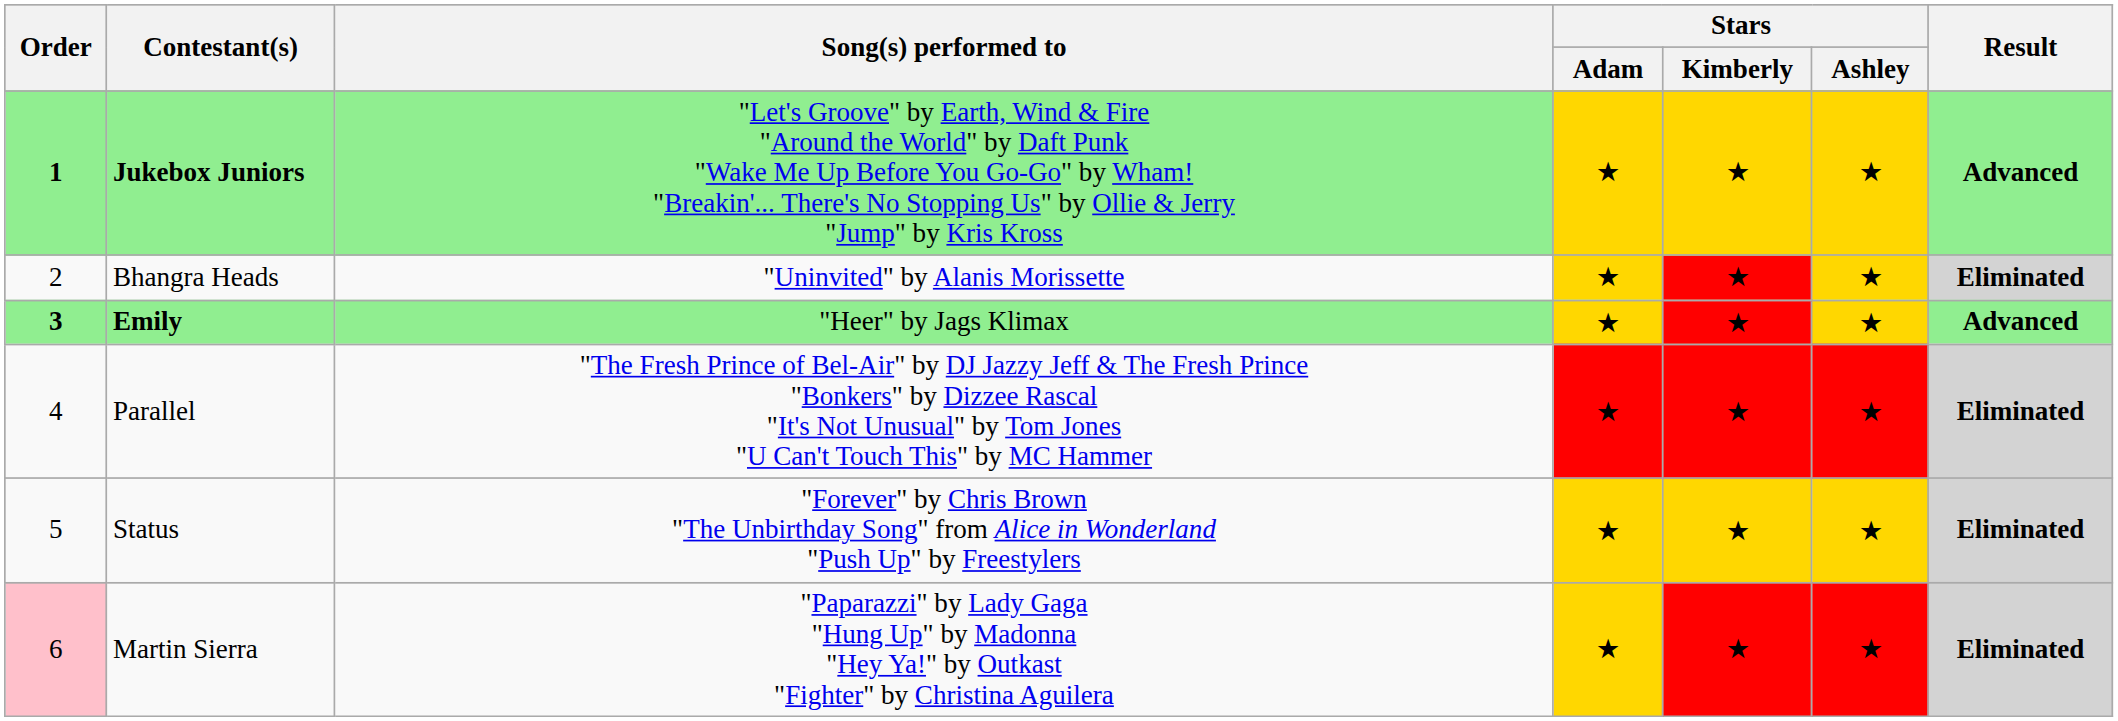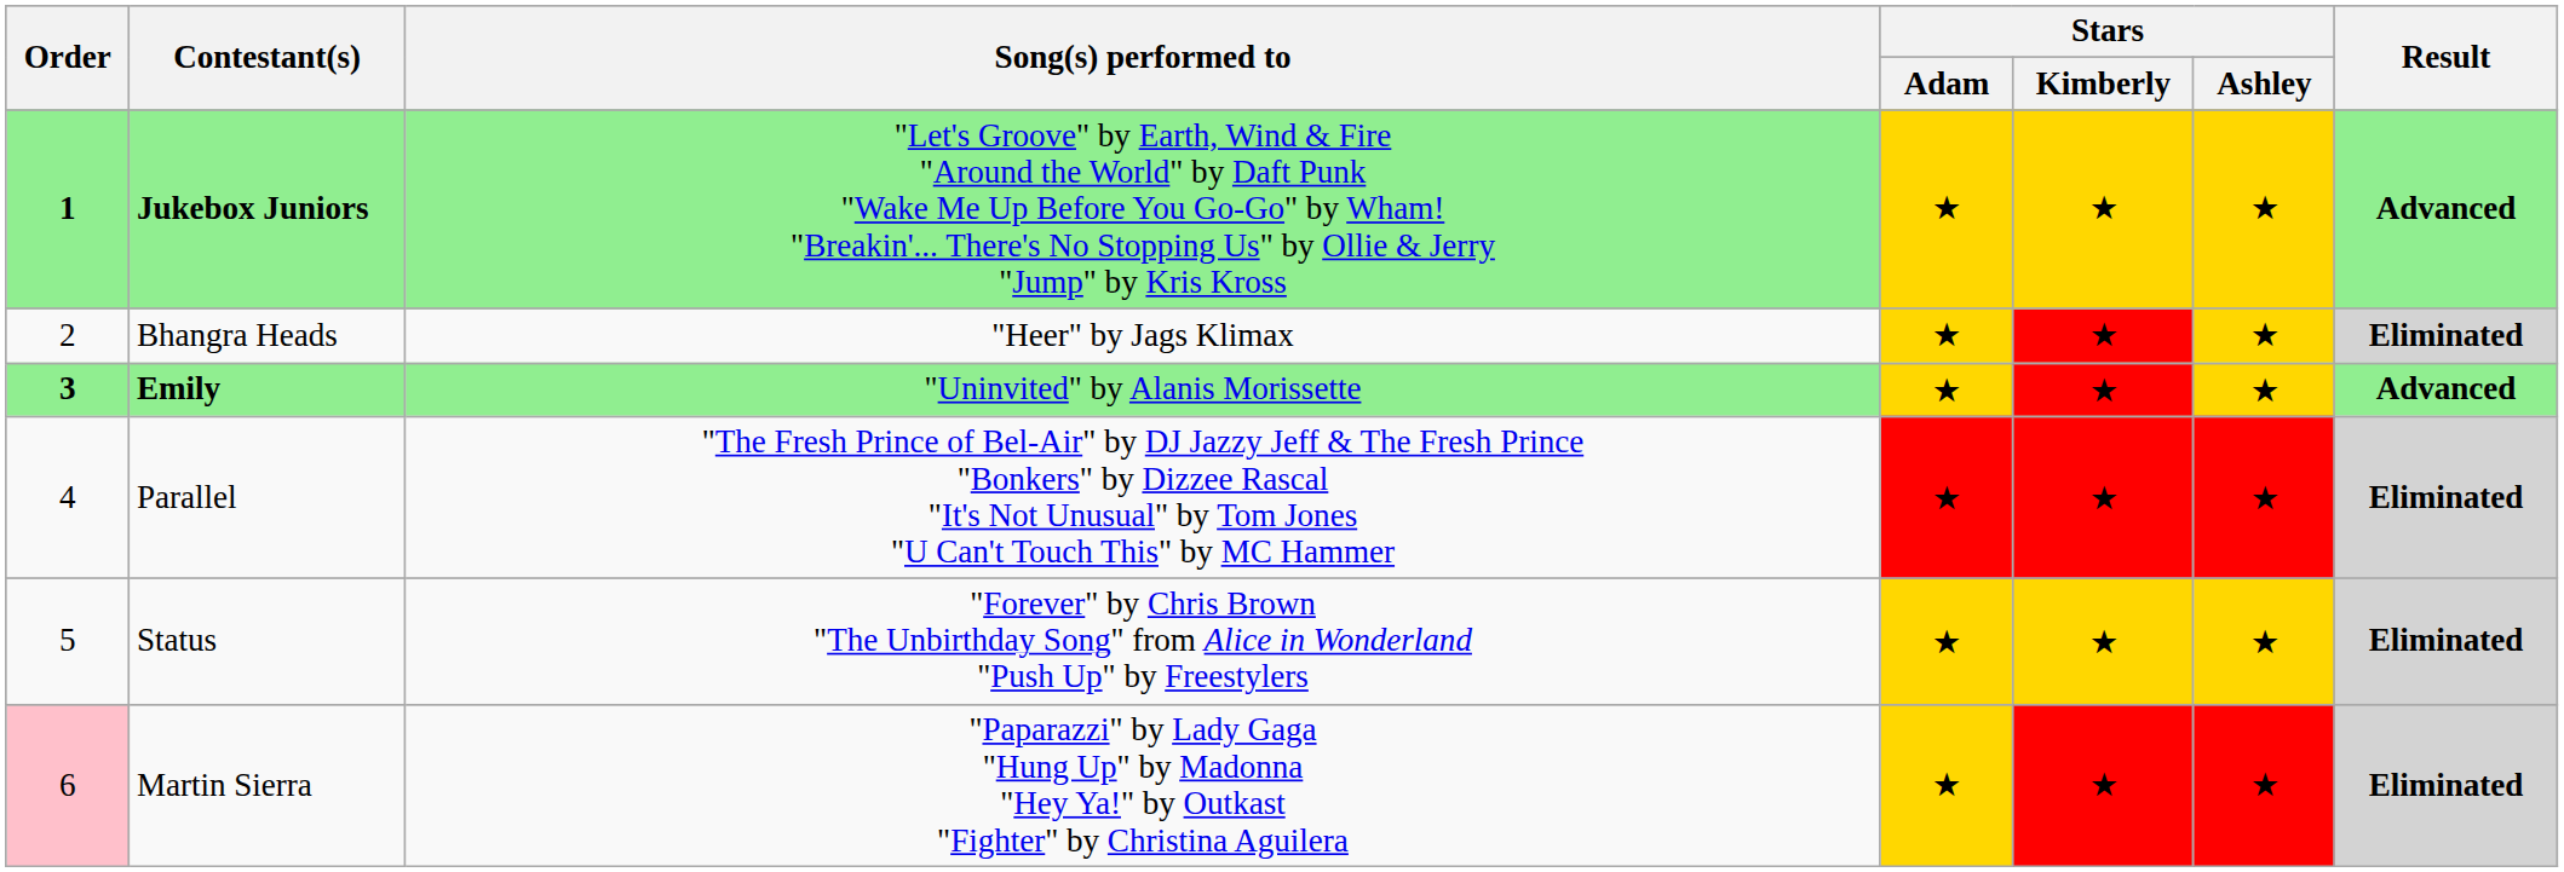Bhangra Heads | Song(s) performed to: "Uninvited" by Alanis Morissette -> "Heer" by Jags Klimax
Emily | Song(s) performed to: "Heer" by Jags Klimax -> "Uninvited" by Alanis Morissette
